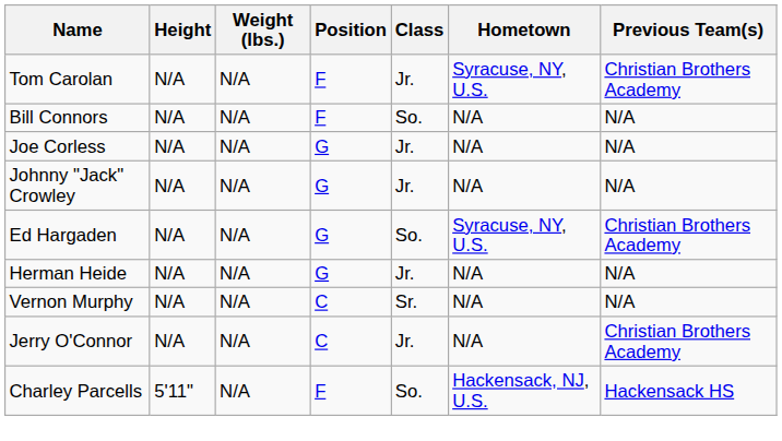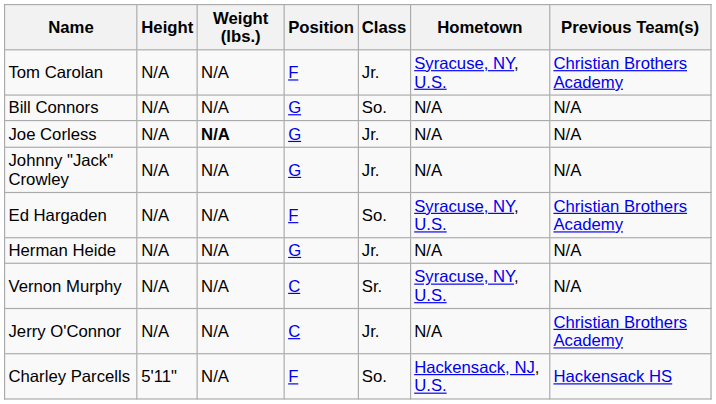Bill Connors | Position: F -> G
Joe Corless | Weight (lbs.): normal -> bold
Ed Hargaden | Position: G -> F
Vernon Murphy | Hometown: N/A -> Syracuse, NY, U.S.
